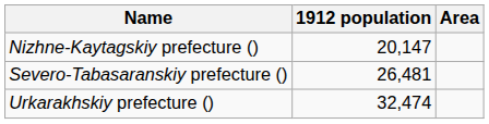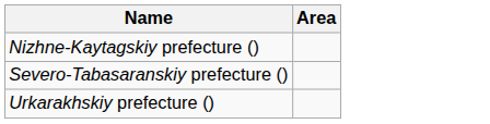- column: 1912 population | 20,147 | 26,481 | 32,474
